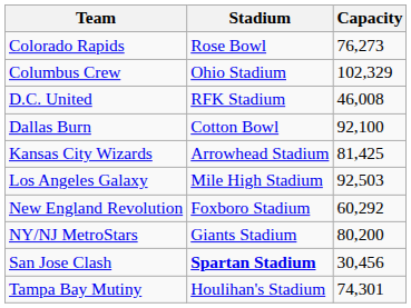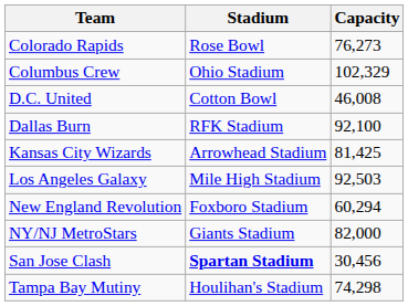D.C. United | Stadium: RFK Stadium -> Cotton Bowl
Dallas Burn | Stadium: Cotton Bowl -> RFK Stadium
New England Revolution | Capacity: 60,292 -> 60,294
NY/NJ MetroStars | Capacity: 80,200 -> 82,000
Tampa Bay Mutiny | Capacity: 74,301 -> 74,298
